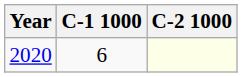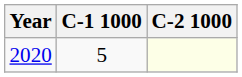2020 | C-1 1000: 6 -> 5
